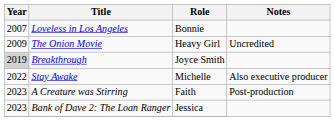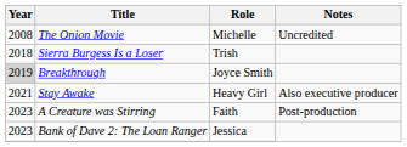- row: 2007 | Loveless in Los Angeles | Bonnie
The Onion Movie | Year: 2009 -> 2008
The Onion Movie | Role: Heavy Girl -> Michelle
+ row: 2018 | Sierra Burgess Is a Loser | Trish
Stay Awake | Year: 2022 -> 2021
Stay Awake | Role: Michelle -> Heavy Girl
